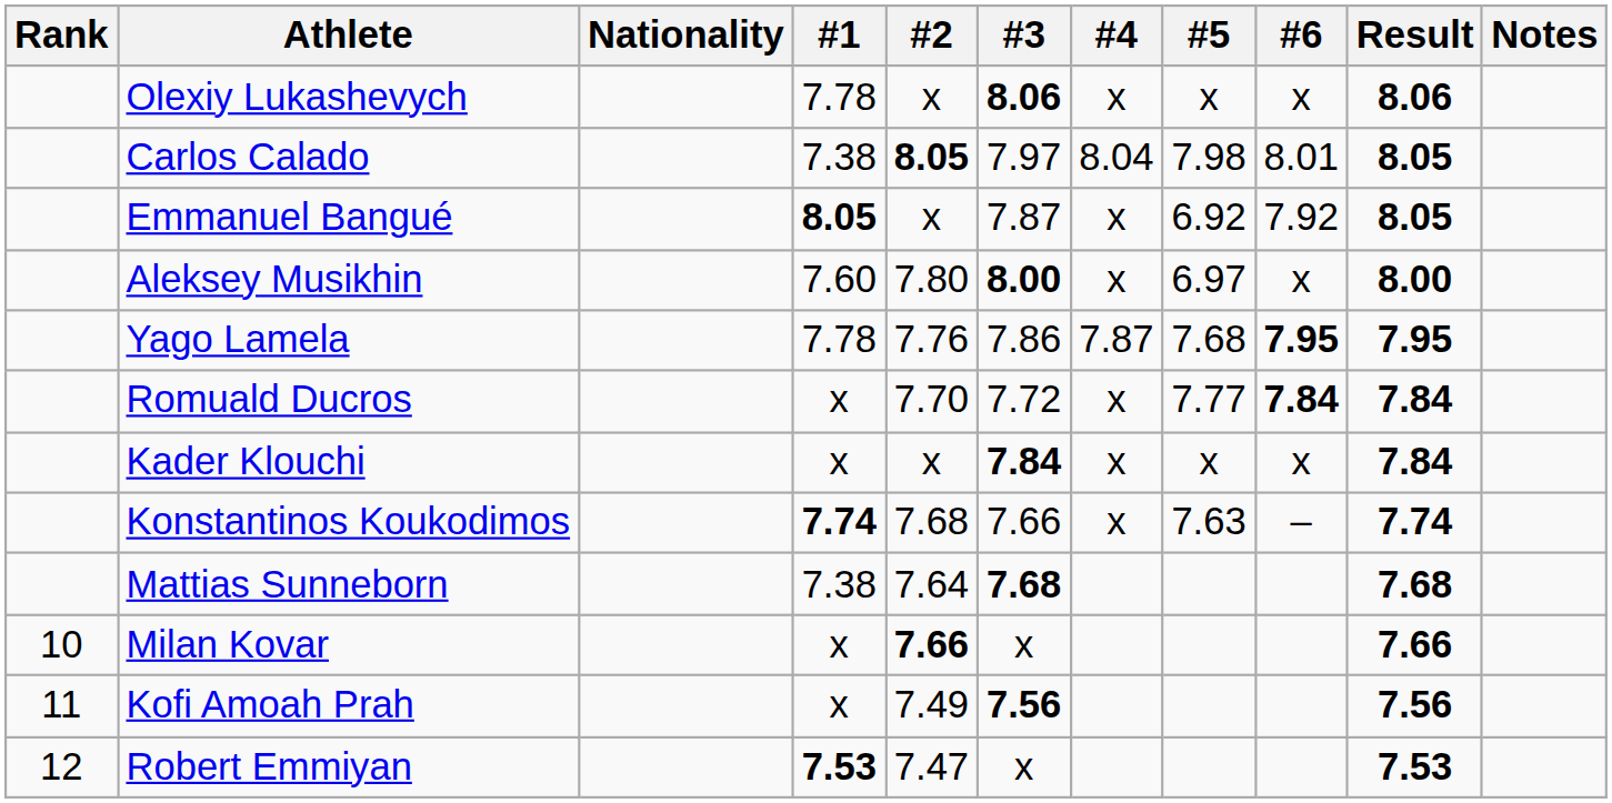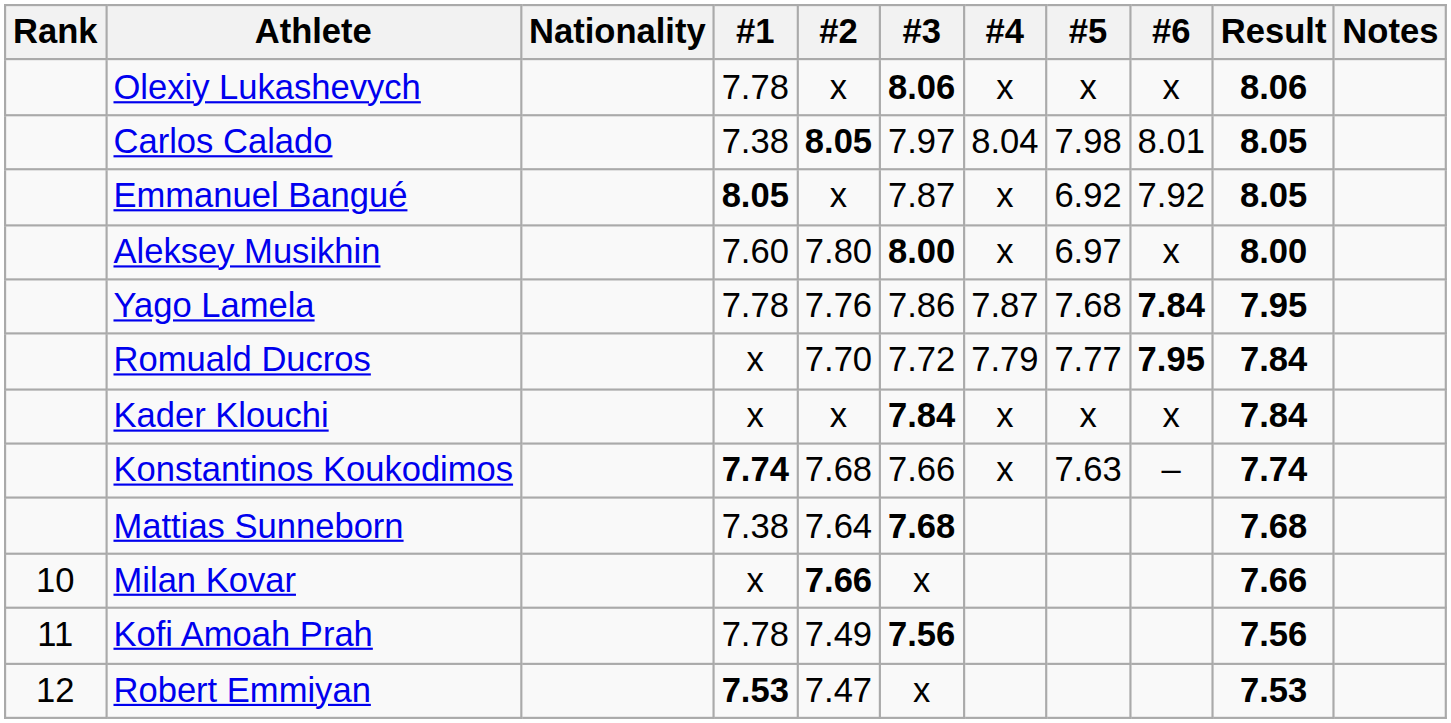Yago Lamela | #6: 7.95 -> 7.84
Romuald Ducros | #4: x -> 7.79
Romuald Ducros | #6: 7.84 -> 7.95
Kofi Amoah Prah | #1: x -> 7.78
